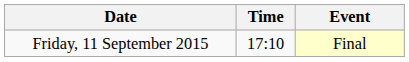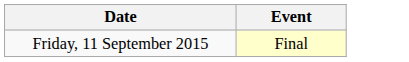- column: Time | 17:10
